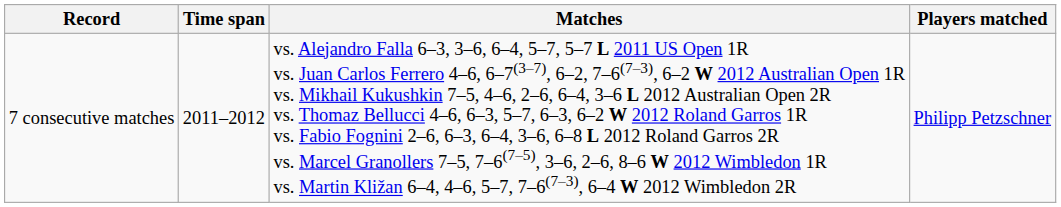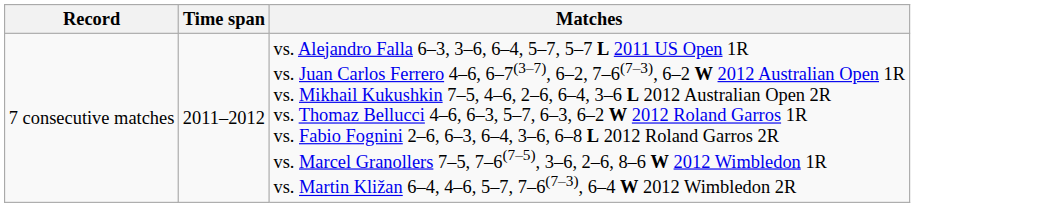- column: Players matched | Philipp Petzschner
